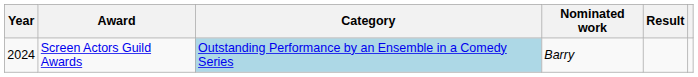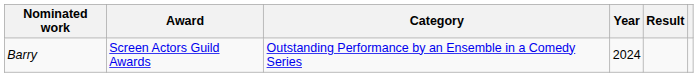columns swapped: Year <-> Nominated work
Screen Actors Guild Awards | Category: lightblue background -> no background
